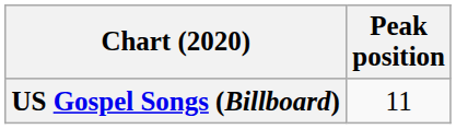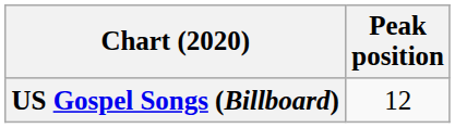US Gospel Songs (Billboard) | Peak position: 11 -> 12
